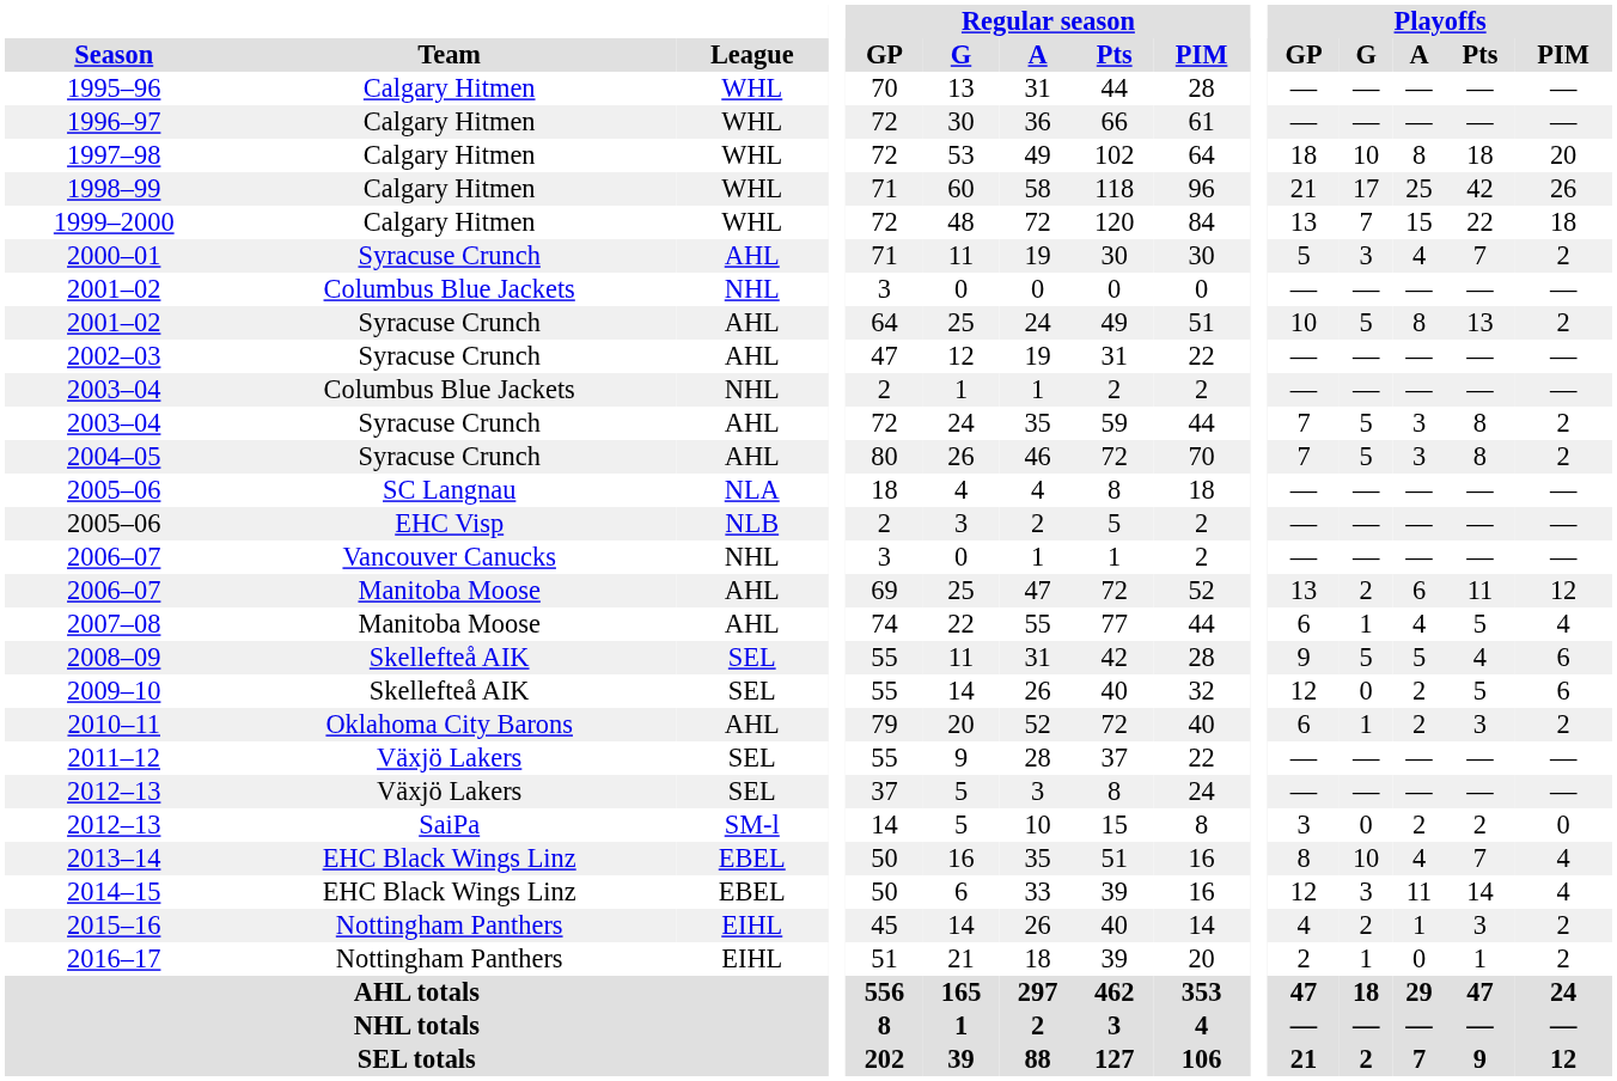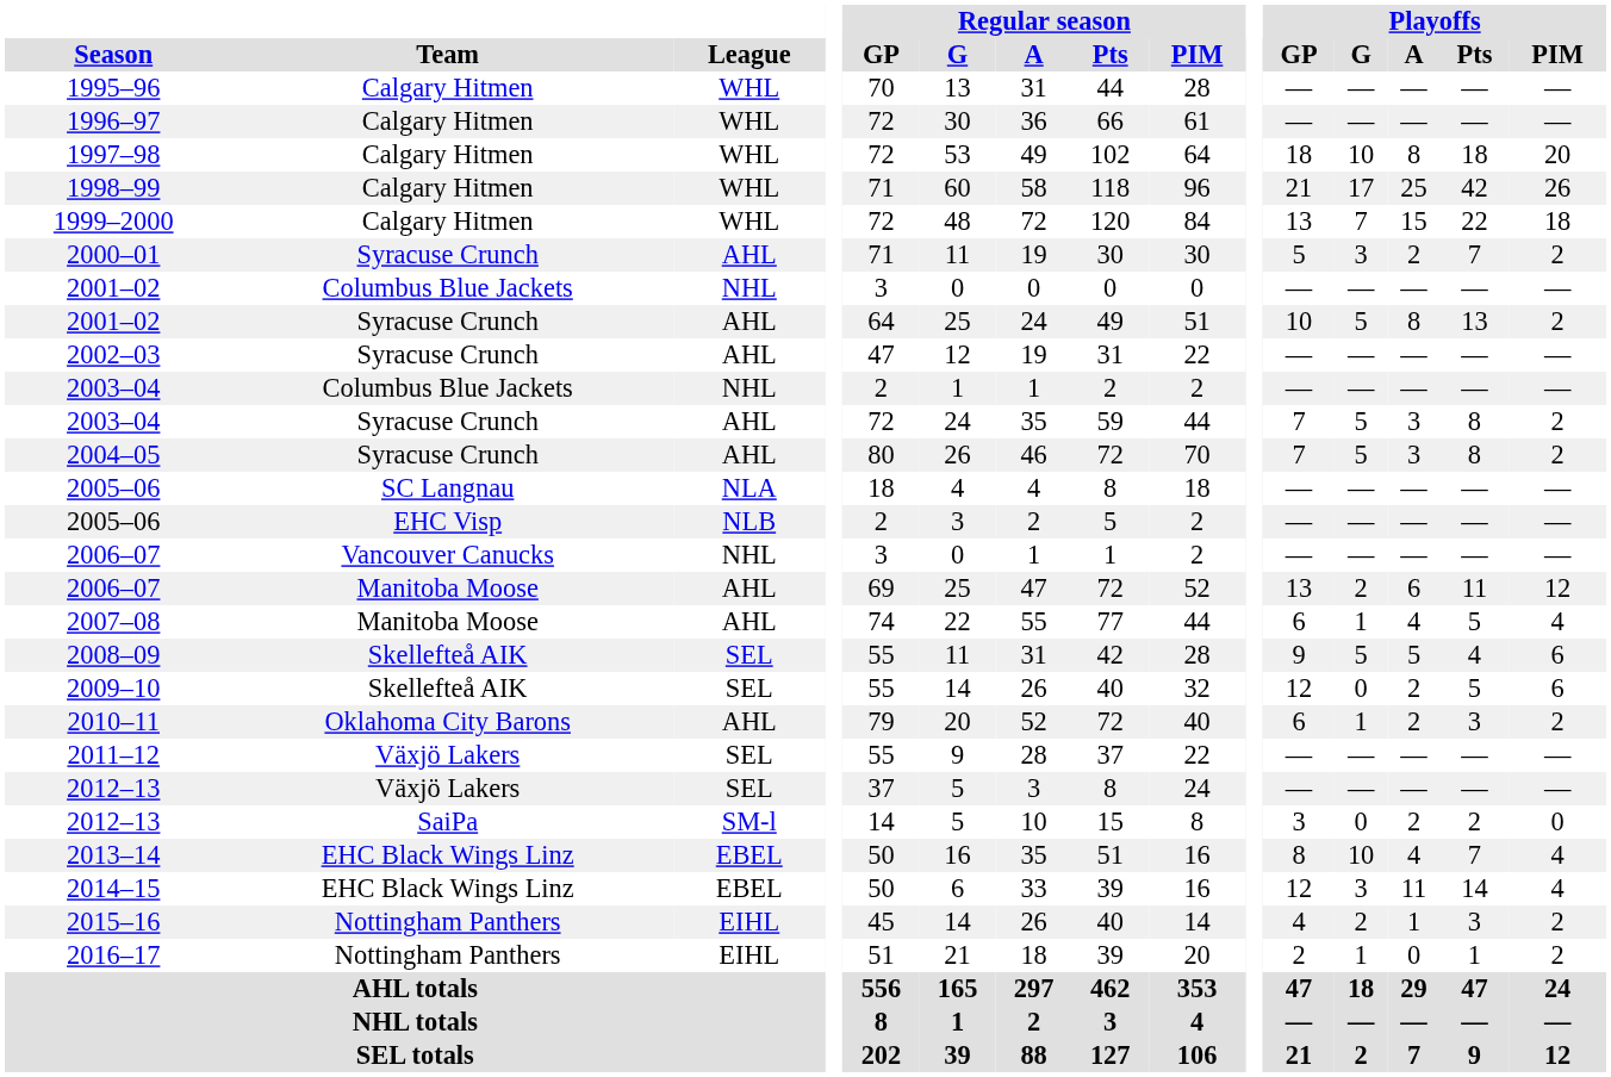2000–01 | Playoffs / A: 4 -> 2
